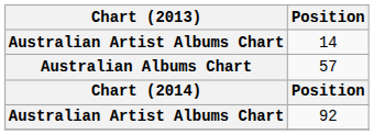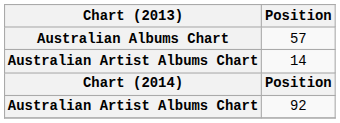rows swapped: 57 <-> 14
